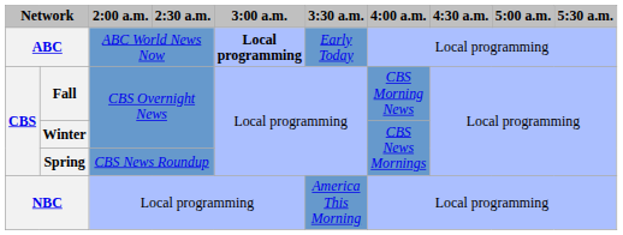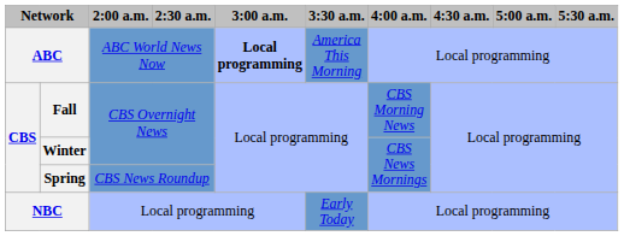ABC | 3:30 a.m.: Early Today -> America This Morning
NBC | 3:30 a.m.: America This Morning -> Early Today
